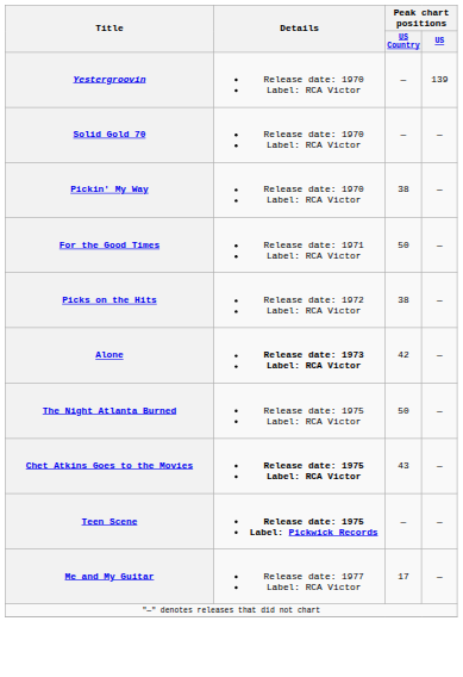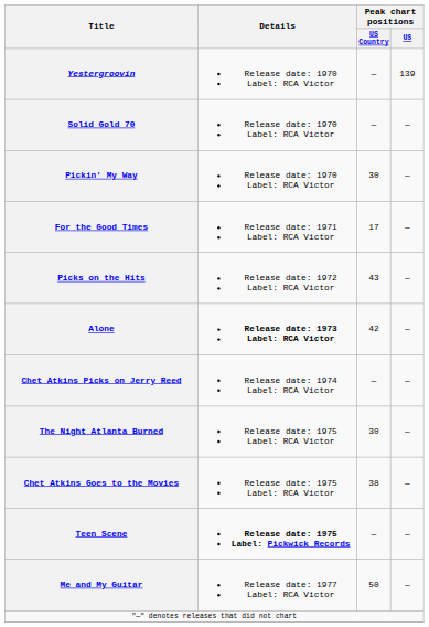Pickin' My Way | Peak chart positions / US Country: 38 -> 30
For the Good Times | Peak chart positions / US Country: 50 -> 17
Picks on the Hits | Peak chart positions / US Country: 38 -> 43
+ row: Chet Atkins Picks on Jerry Reed | Release date: 1974 Label: RCA Victor | — | —
The Night Atlanta Burned | Peak chart positions / US Country: 50 -> 30
Chet Atkins Goes to the Movies | Details: bold -> normal
Chet Atkins Goes to the Movies | Peak chart positions / US Country: 43 -> 38
Me and My Guitar | Peak chart positions / US Country: 17 -> 50
